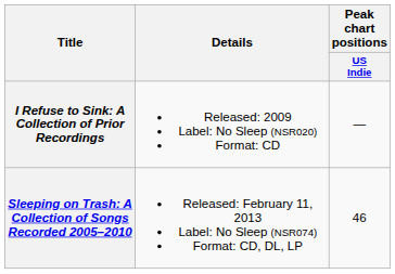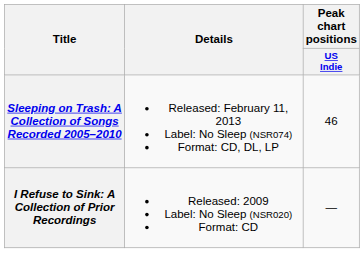rows swapped: I Refuse to Sink: A Collection of Prior Recordings <-> Sleeping on Trash: A Collection of Songs Recorded 2005–2010
